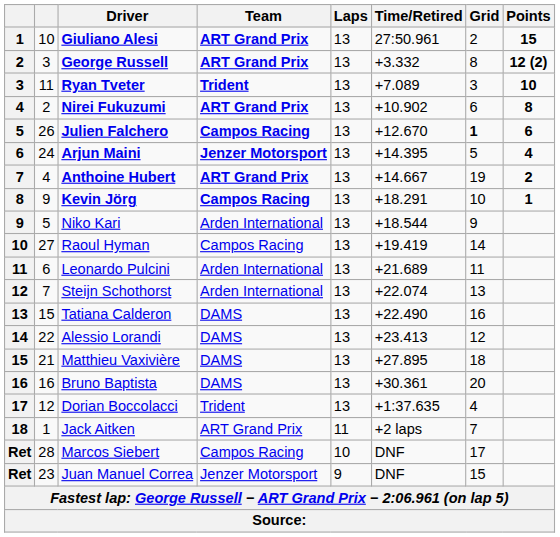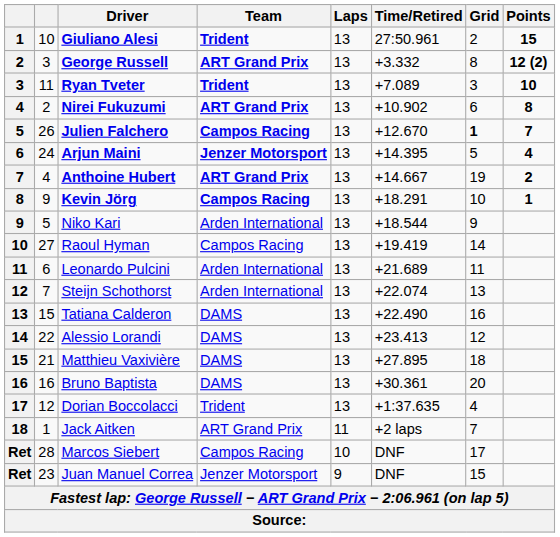Giuliano Alesi | Team: ART Grand Prix -> Trident
Julien Falchero | Points: 6 -> 7
